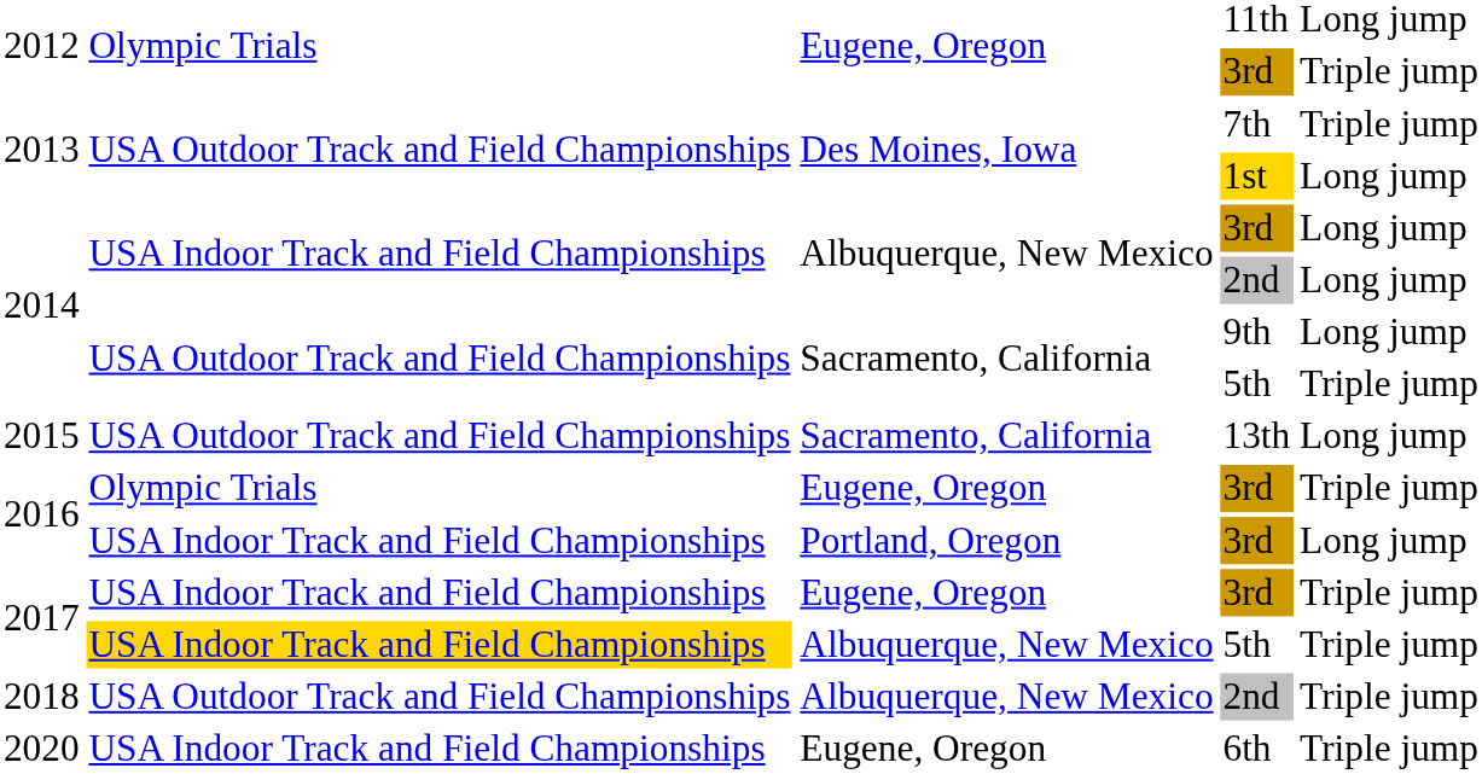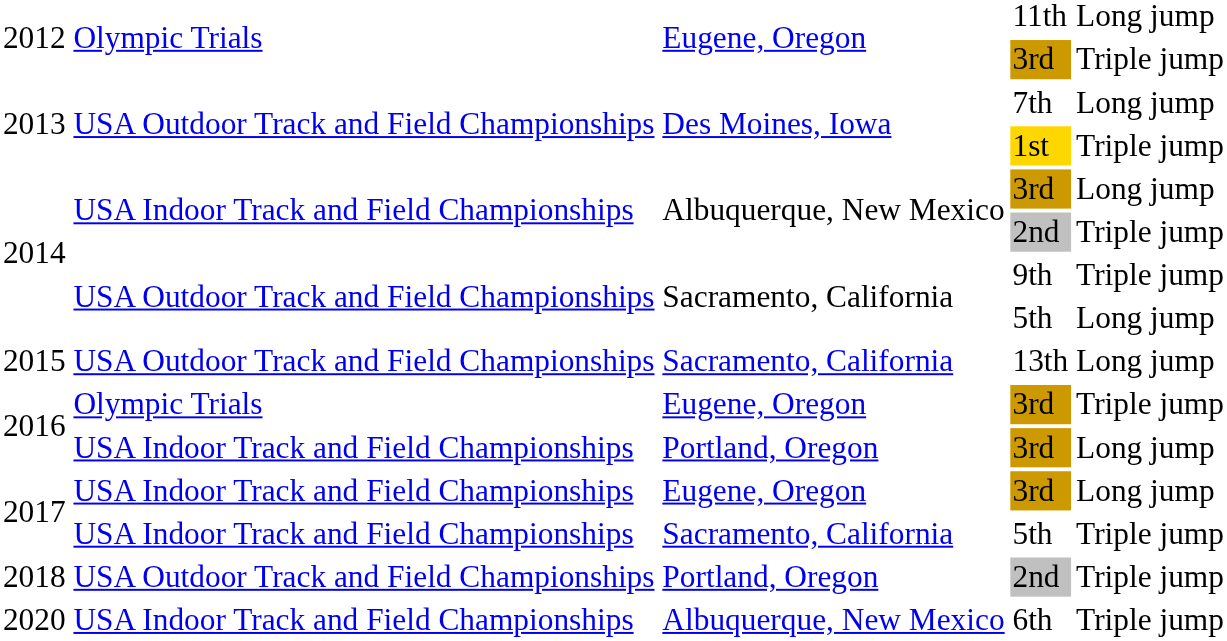2013 / 7th | column 5: Triple jump -> Long jump
2013 / 1st | column 5: Long jump -> Triple jump
2014 / 2nd | column 5: Long jump -> Triple jump
2014 / 9th | column 5: Long jump -> Triple jump
2014 / 5th | column 5: Triple jump -> Long jump
2017 / 3rd | column 5: Triple jump -> Long jump
2017 / 5th | column 2: gold background -> no background
2017 / 5th | column 3: Albuquerque, New Mexico -> Sacramento, California
2018 | column 3: Albuquerque, New Mexico -> Portland, Oregon
2020 | column 3: Eugene, Oregon -> Albuquerque, New Mexico
